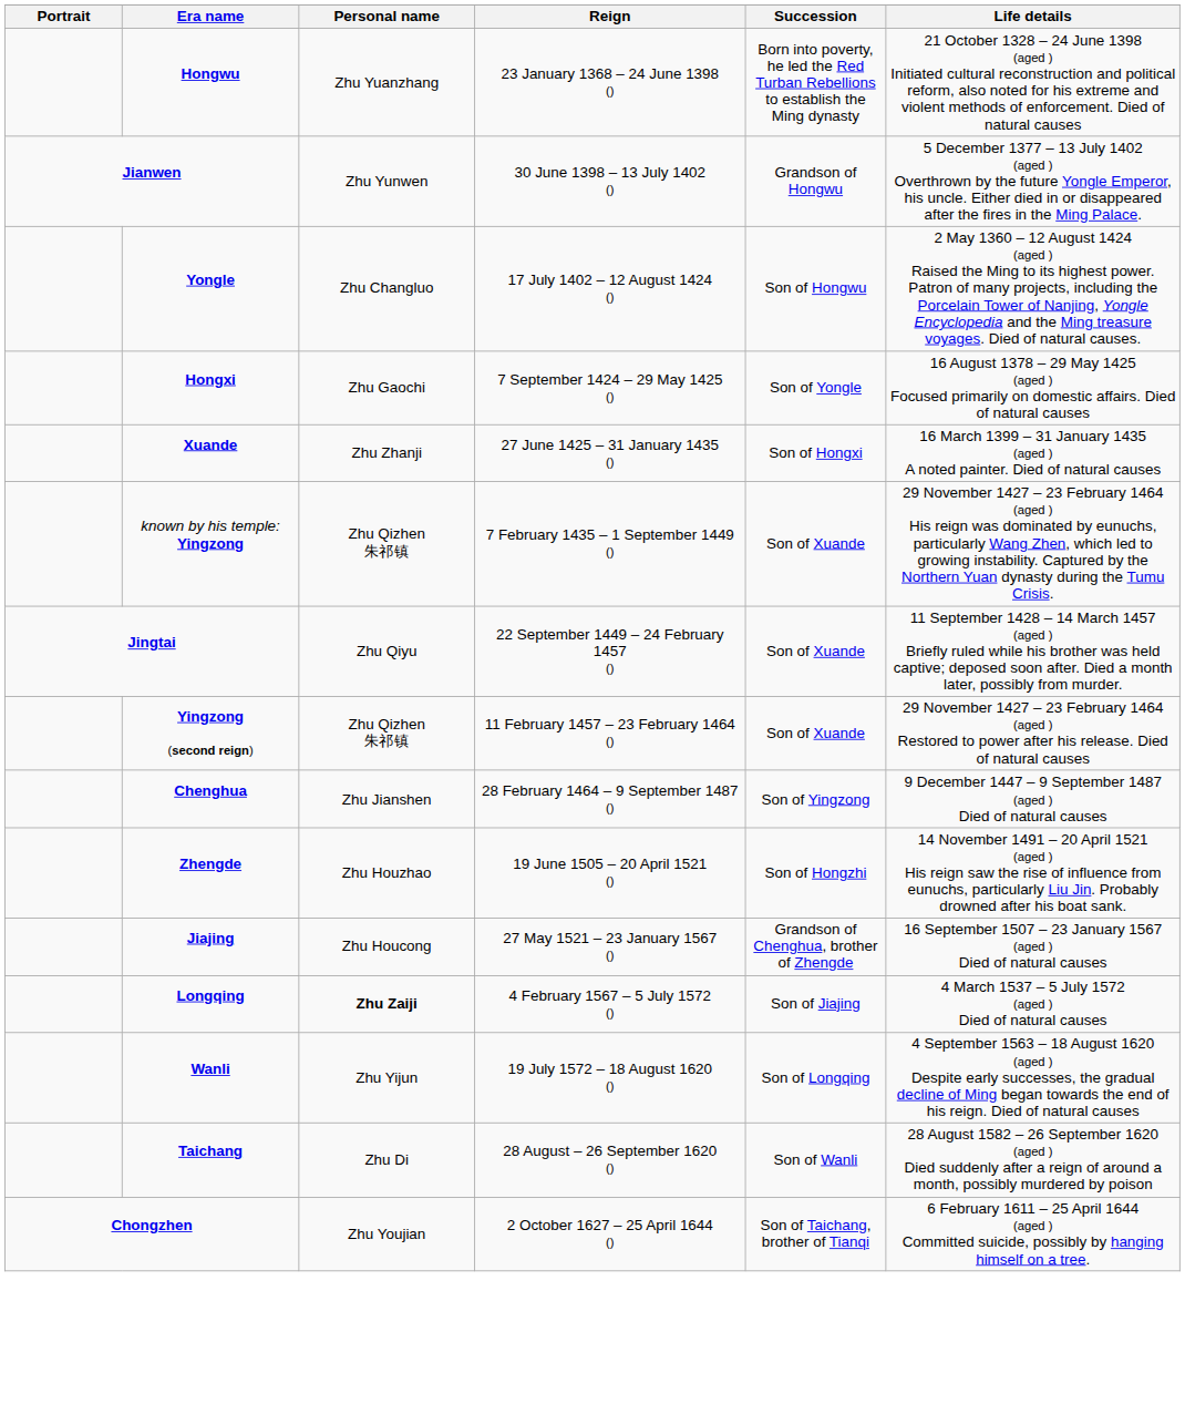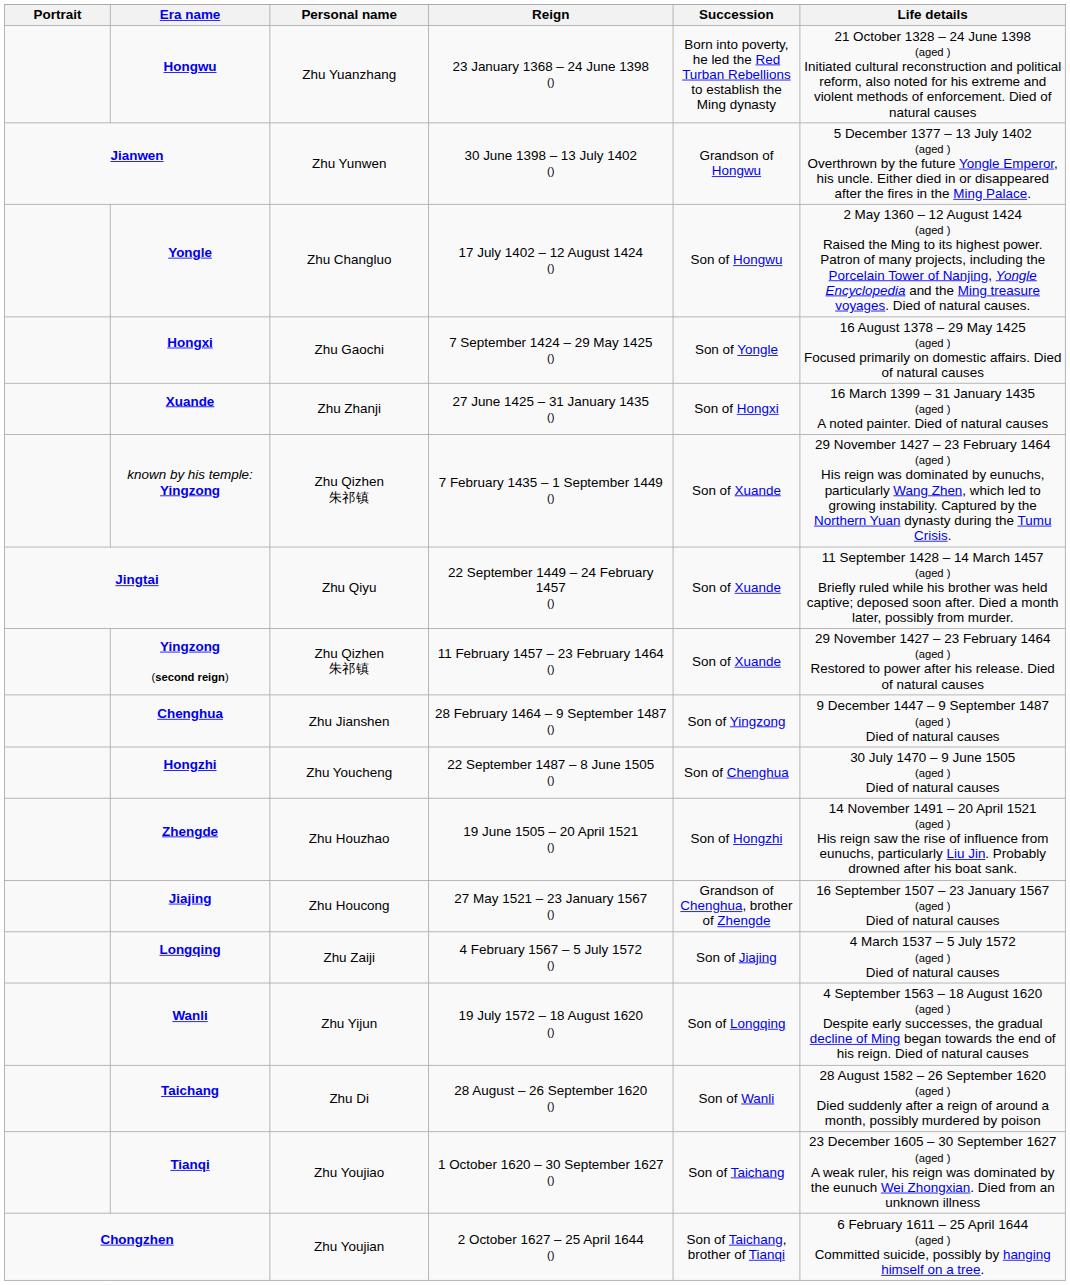+ row: Hongzhi | Zhu Youcheng | 22 September 1487 – 8 June 1505 () | Son of Chenghua | 30 July 1470 – 9 June 1505 (aged ) Died of natural causes
Longqing | Personal name: bold -> normal
+ row: Tianqi | Zhu Youjiao | 1 October 1620 – 30 September 1627 () | Son of Taichang | 23 December 1605 – 30 September 1627 (aged ) A weak ruler, his reign was dominated by the eunuch Wei Zhongxian. Died from an unknown illness
